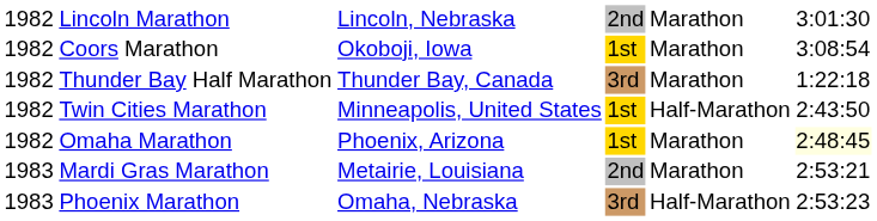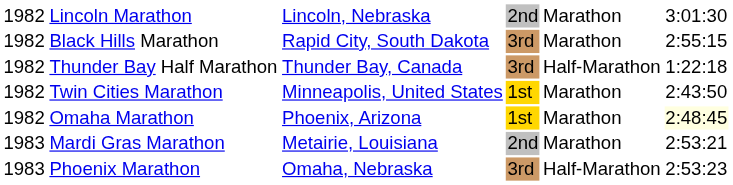- row: 1982 | Coors Marathon | Okoboji, Iowa | 1st | Marathon | 3:08:54
+ row: 1982 | Black Hills Marathon | Rapid City, South Dakota | 3rd | Marathon | 2:55:15
Thunder Bay Half Marathon | column 5: Marathon -> Half-Marathon
Twin Cities Marathon | column 5: Half-Marathon -> Marathon
